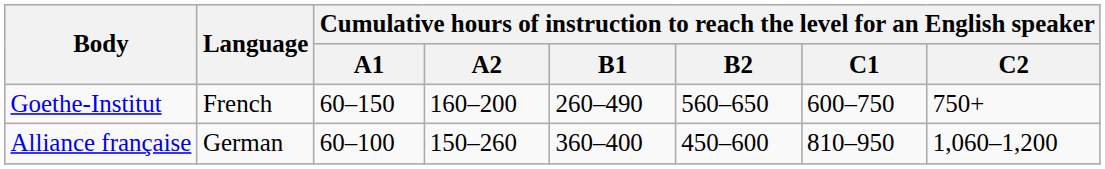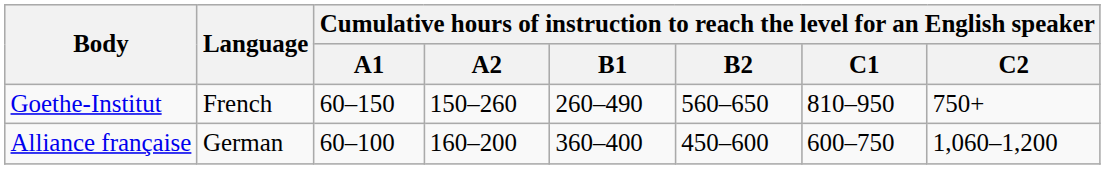Goethe-Institut | column 4: 160–200 -> 150–260
Goethe-Institut | column 7: 600–750 -> 810–950
Alliance française | column 4: 150–260 -> 160–200
Alliance française | column 7: 810–950 -> 600–750
